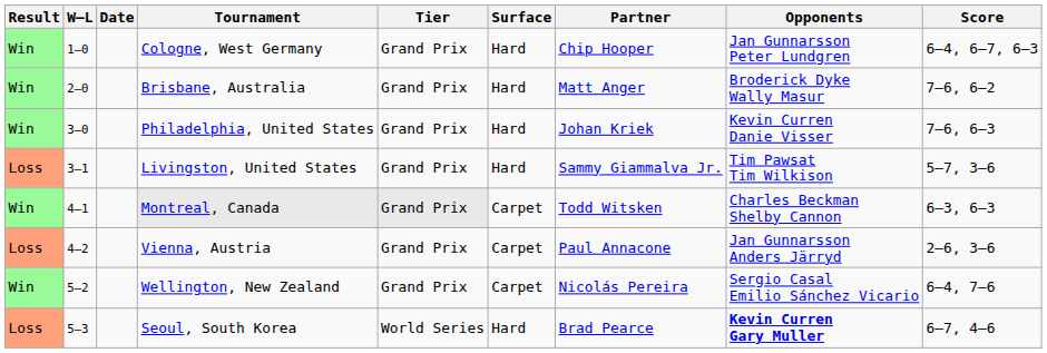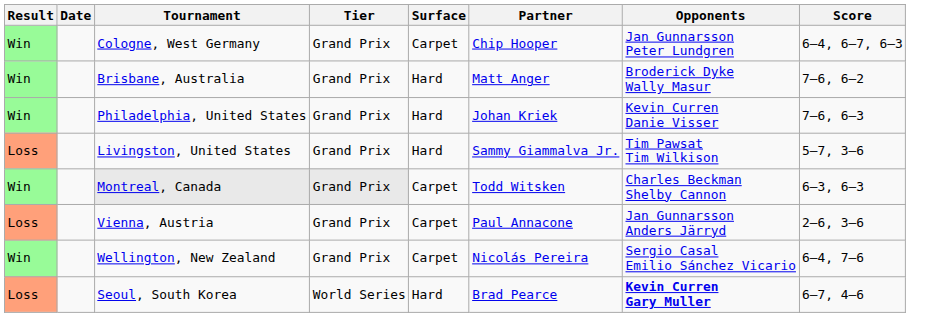- column: W–L | 1–0 | 2–0 | 3–0 | 3–1 | 4–1 | 4–2 | 5–2 | 5–3
Cologne, West Germany | Surface: Hard -> Carpet
